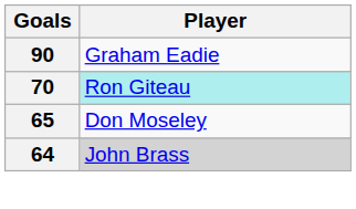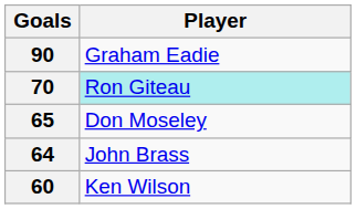64 | Player: lightgrey background -> no background
+ row: 60 | Ken Wilson
